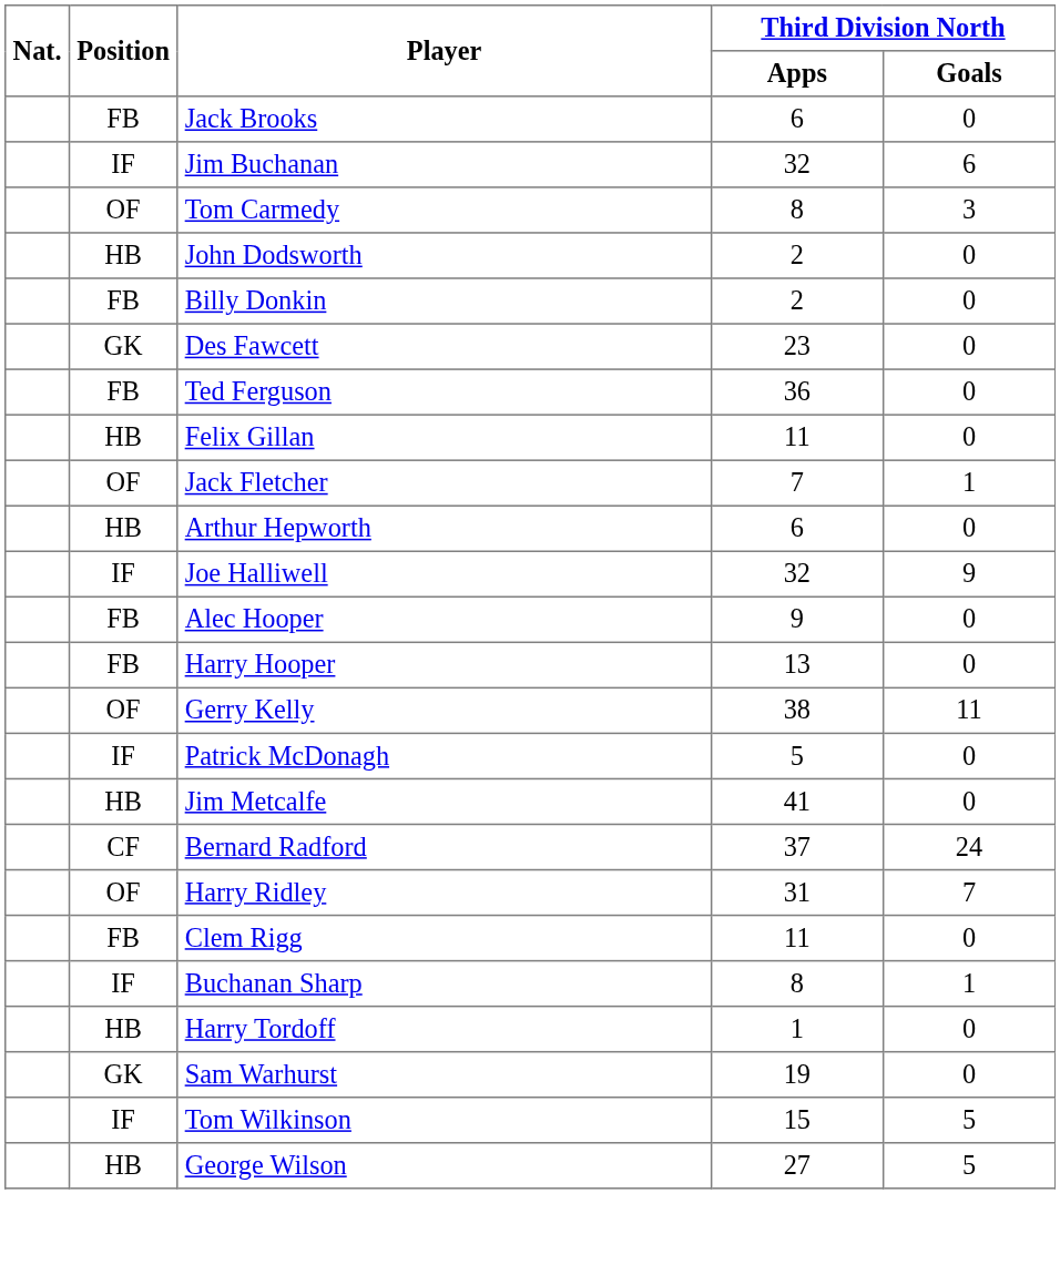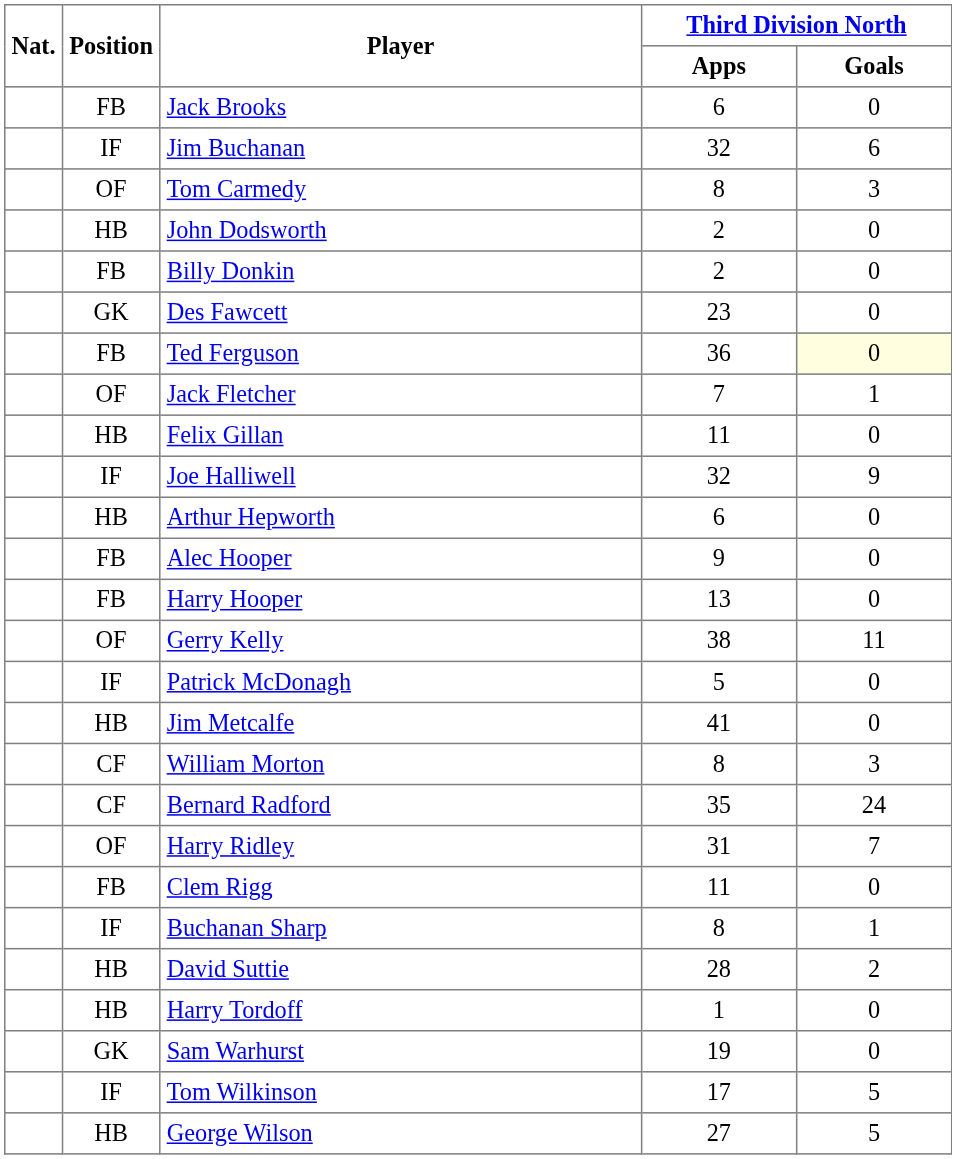Ted Ferguson | Third Division North / Goals: no background -> lightyellow background
rows swapped: Jack Fletcher <-> Felix Gillan
rows swapped: Joe Halliwell <-> Arthur Hepworth
+ row: CF | William Morton | 8 | 3
Bernard Radford | Third Division North / Apps: 37 -> 35
+ row: HB | David Suttie | 28 | 2
Tom Wilkinson | Third Division North / Apps: 15 -> 17
